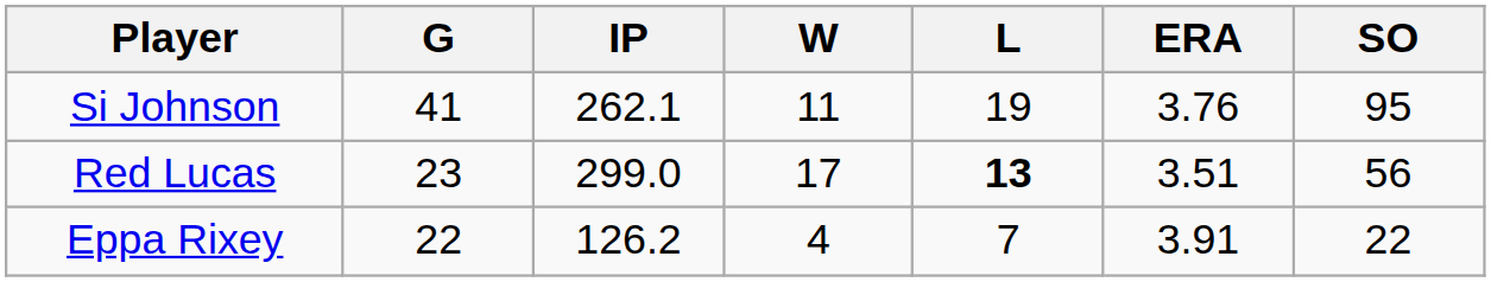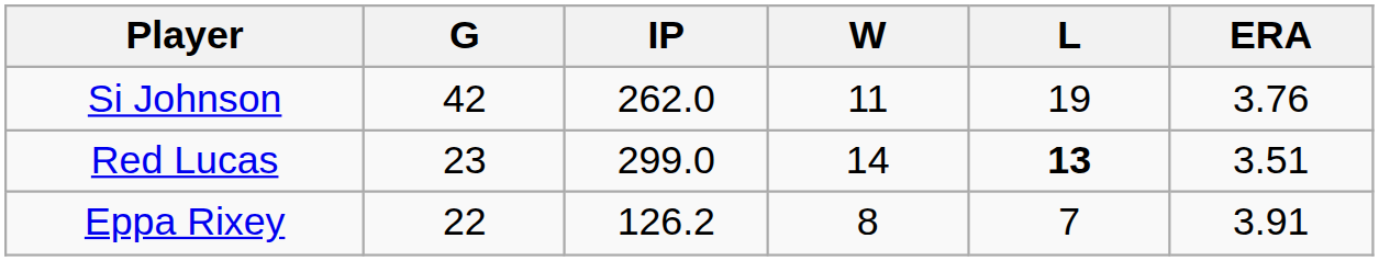- column: SO | 95 | 56 | 22
Si Johnson | G: 41 -> 42
Si Johnson | IP: 262.1 -> 262.0
Red Lucas | W: 17 -> 14
Eppa Rixey | W: 4 -> 8
